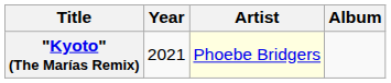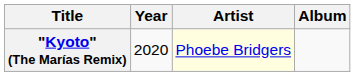"Kyoto" (The Marías Remix) | Year: 2021 -> 2020
